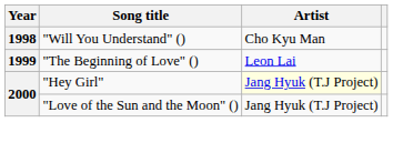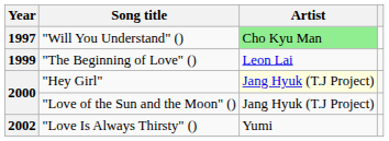"Will You Understand" () | Year: 1998 -> 1997
"Will You Understand" () | Artist: no background -> lightgreen background
+ row: 2002 | "Love Is Always Thirsty" () | Yumi
